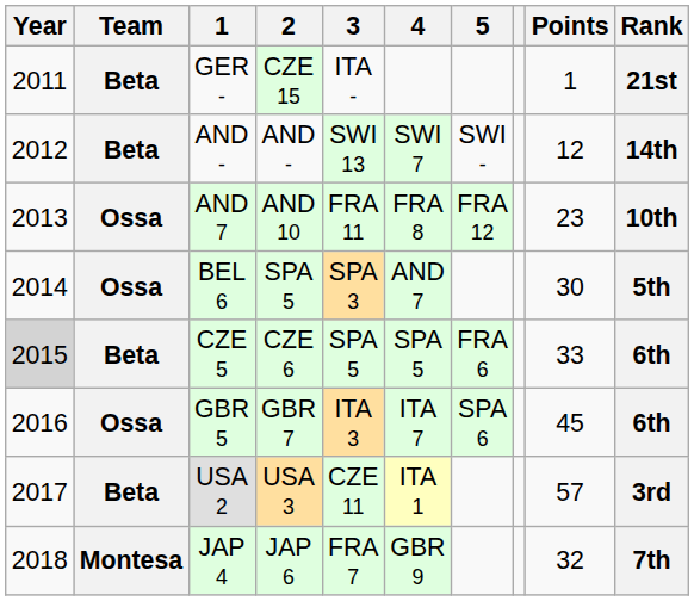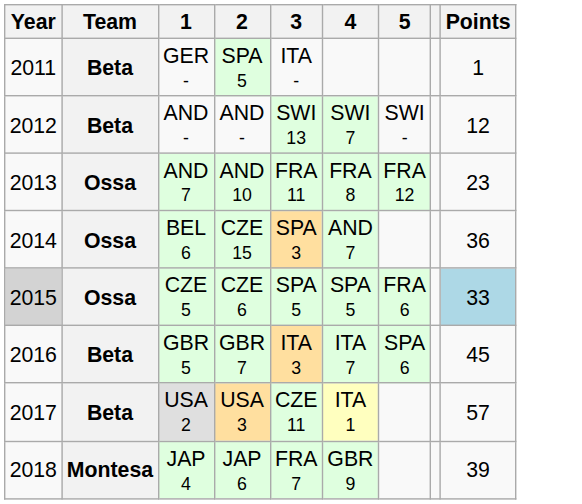- column: Rank | 21st | 14th | 10th | 5th | 6th | 6th | 3rd | 7th
GER - | 2: CZE 15 -> SPA 5
BEL 6 | 2: SPA 5 -> CZE 15
BEL 6 | Points: 30 -> 36
CZE 5 | Team: Beta -> Ossa
CZE 5 | Points: no background -> lightblue background
GBR 5 | Team: Ossa -> Beta
JAP 4 | Points: 32 -> 39
